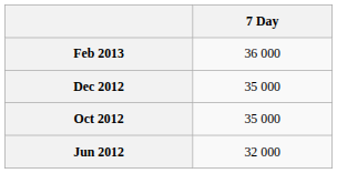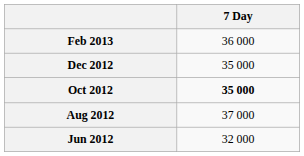Oct 2012 | 7 Day: normal -> bold
+ row: Aug 2012 | 37 000
